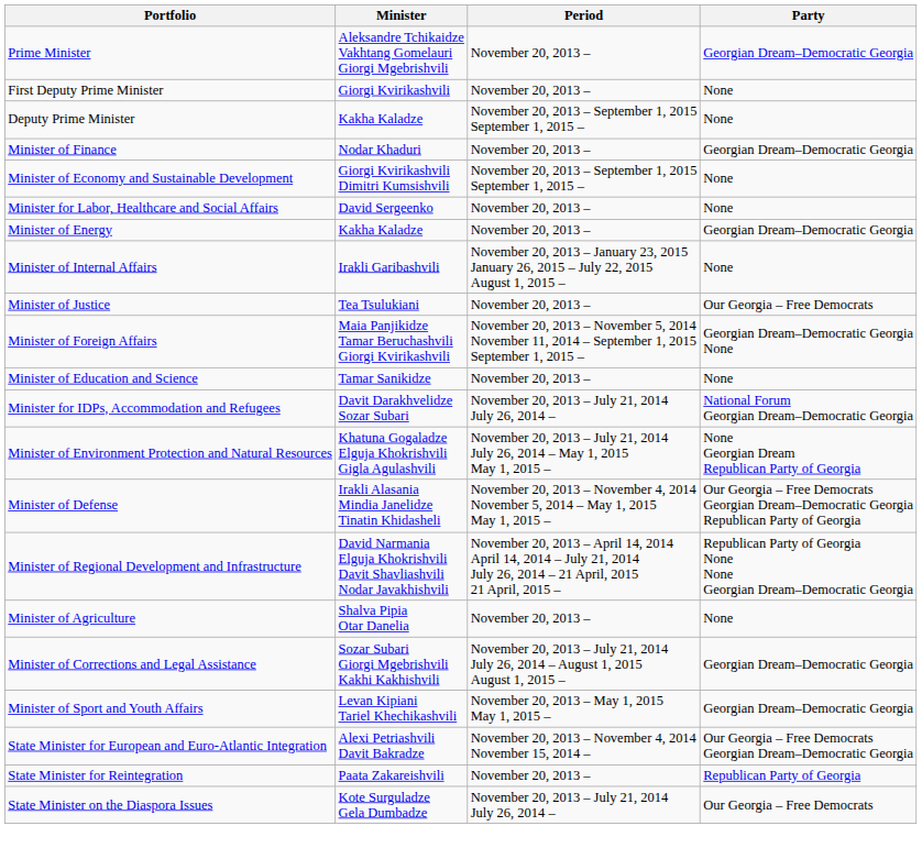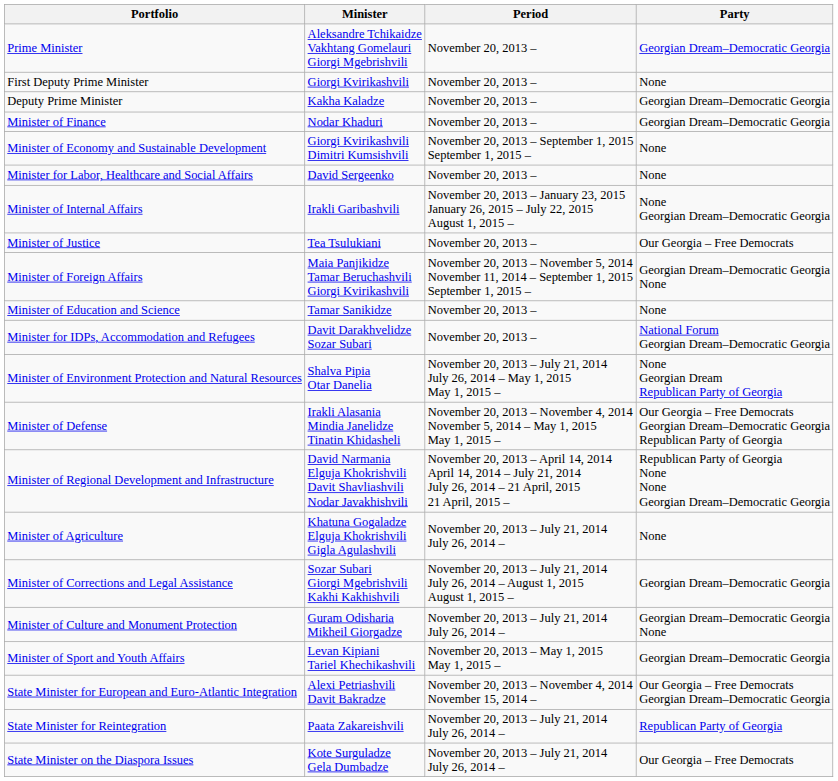Deputy Prime Minister | Period: November 20, 2013 – September 1, 2015 September 1, 2015 – -> November 20, 2013 –
Deputy Prime Minister | Party: None -> Georgian Dream–Democratic Georgia
- row: Minister of Energy | Kakha Kaladze | November 20, 2013 – | Georgian Dream–Democratic Georgia
Minister of Internal Affairs | Party: None -> None Georgian Dream–Democratic Georgia
Minister for IDPs, Accommodation and Refugees | Period: November 20, 2013 – July 21, 2014 July 26, 2014 – -> November 20, 2013 –
Minister of Environment Protection and Natural Resources | Minister: Khatuna Gogaladze Elguja Khokrishvili Gigla Agulashvili -> Shalva Pipia Otar Danelia
Minister of Agriculture | Minister: Shalva Pipia Otar Danelia -> Khatuna Gogaladze Elguja Khokrishvili Gigla Agulashvili
Minister of Agriculture | Period: November 20, 2013 – -> November 20, 2013 – July 21, 2014 July 26, 2014 –
+ row: Minister of Culture and Monument Protection | Guram Odisharia Mikheil Giorgadze | November 20, 2013 – July 21, 2014 July 26, 2014 – | Georgian Dream–Democratic Georgia None
State Minister for Reintegration | Period: November 20, 2013 – -> November 20, 2013 – July 21, 2014 July 26, 2014 –
